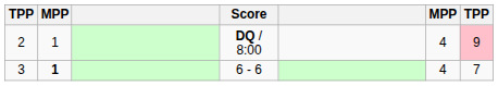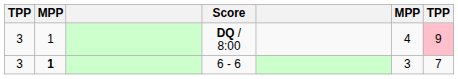DQ / 8:00 | column 1: 2 -> 3
6 - 6 | column 6: 4 -> 3
